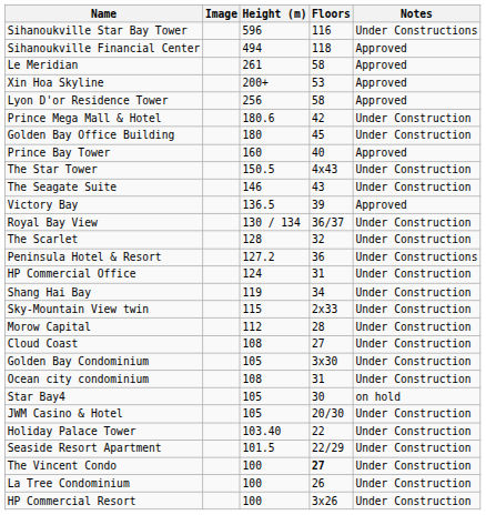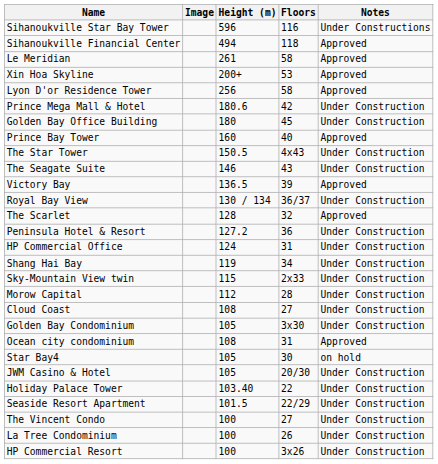The Scarlet | Notes: Under Construction -> Approved
Peninsula Hotel & Resort | Notes: Under Constructions -> Under Construction
Ocean city condominium | Notes: Under Construction -> Approved
The Vincent Condo | Floors: bold -> normal
